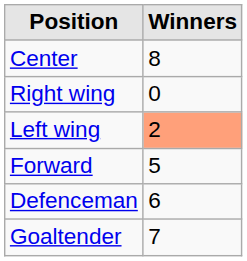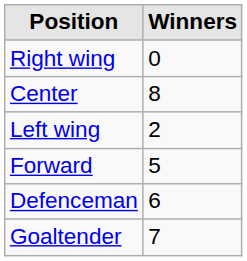rows swapped: Center <-> Right wing
Left wing | Winners: lightsalmon background -> no background
